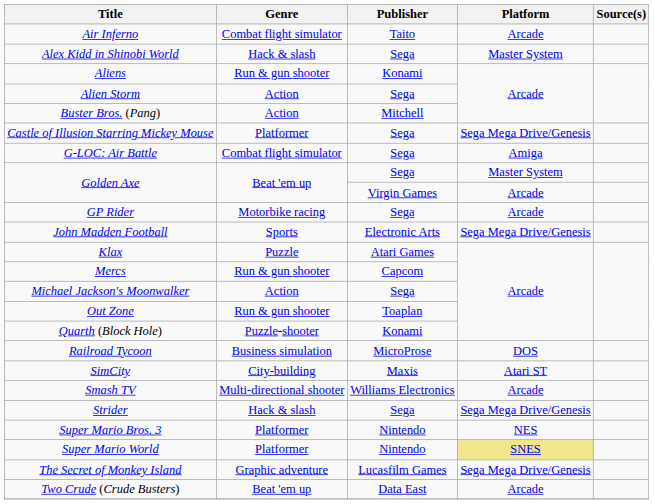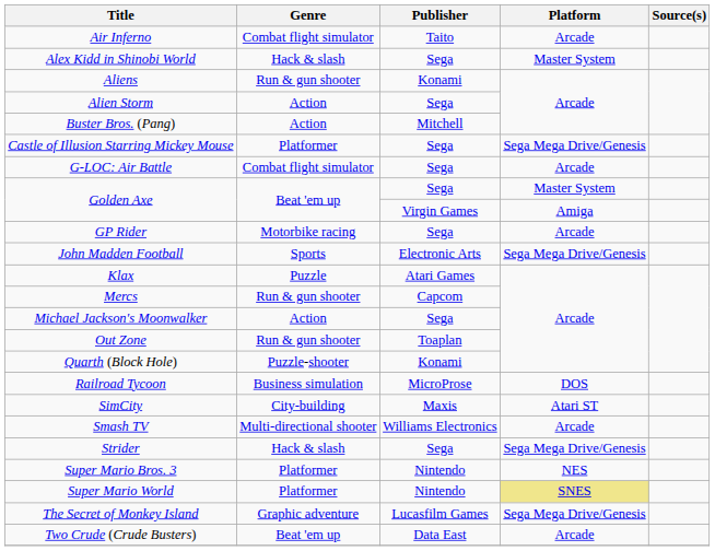G-LOC: Air Battle | Platform: Amiga -> Arcade
Golden Axe / Virgin Games | Platform: Arcade -> Amiga
